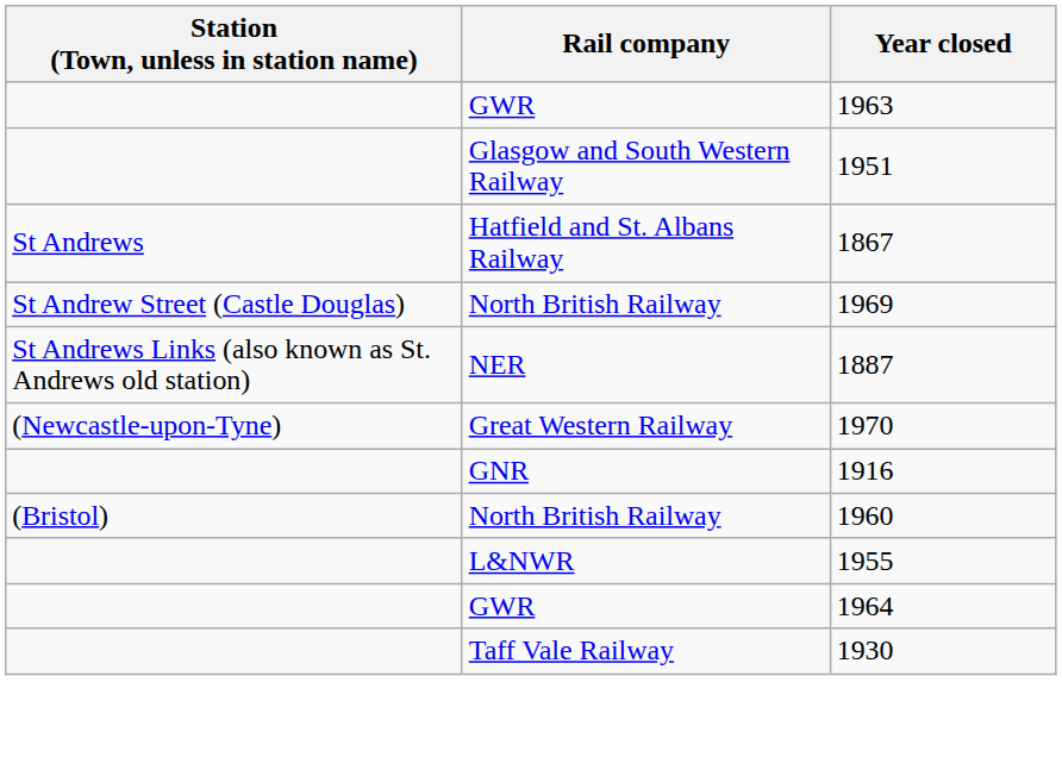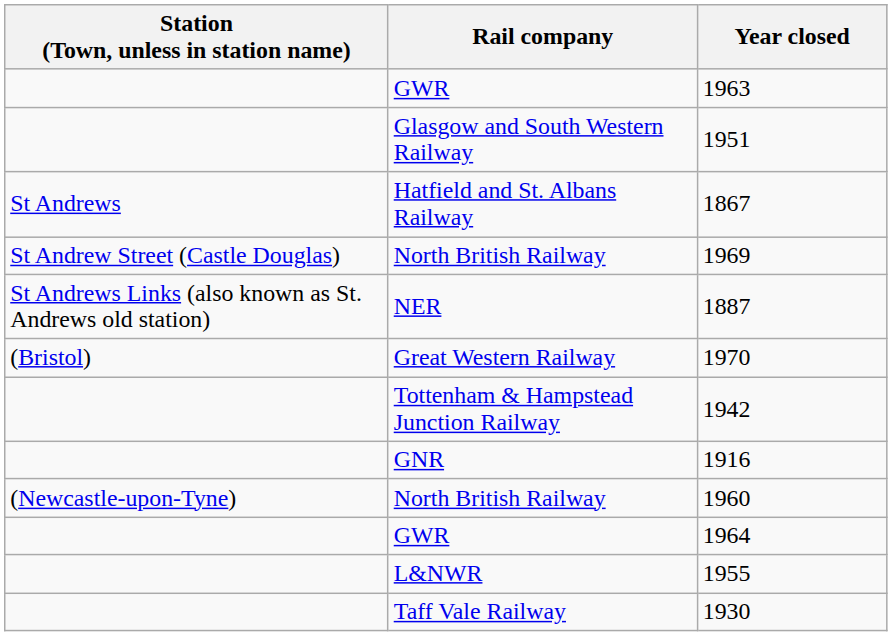1970 | Station (Town, unless in station name): (Newcastle-upon-Tyne) -> (Bristol)
+ row: Tottenham & Hampstead Junction Railway | 1942
1960 | Station (Town, unless in station name): (Bristol) -> (Newcastle-upon-Tyne)
rows swapped: 1955 <-> 1964
